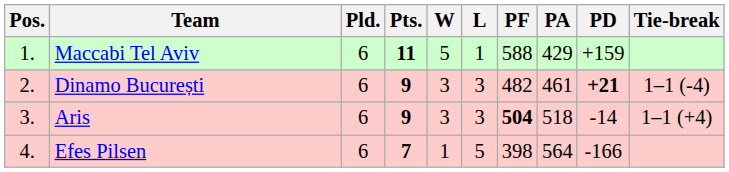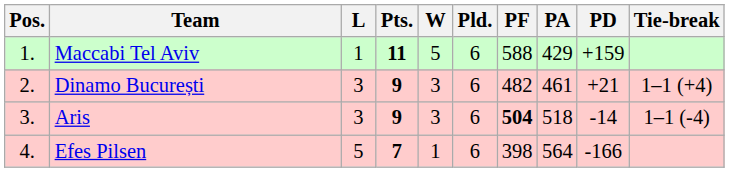columns swapped: Pld. <-> L
Dinamo București | PD: bold -> normal
Dinamo București | Tie-break: 1–1 (-4) -> 1–1 (+4)
Aris | Tie-break: 1–1 (+4) -> 1–1 (-4)
